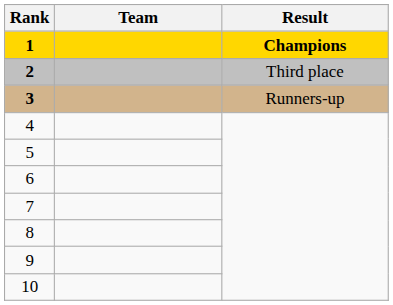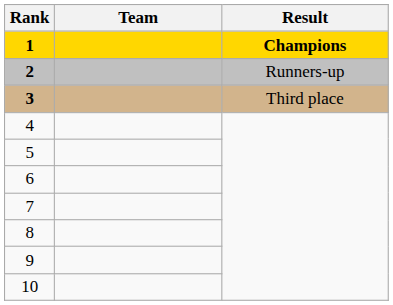2 | Result: Third place -> Runners-up
3 | Result: Runners-up -> Third place
